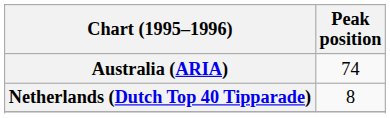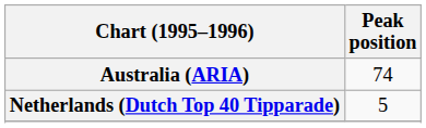Netherlands (Dutch Top 40 Tipparade) | Peak position: 8 -> 5
